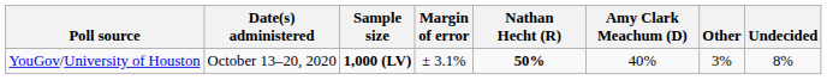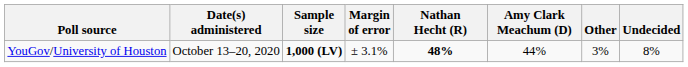YouGov/University of Houston | Nathan Hecht (R): 50% -> 48%
YouGov/University of Houston | Amy Clark Meachum (D): 40% -> 44%
